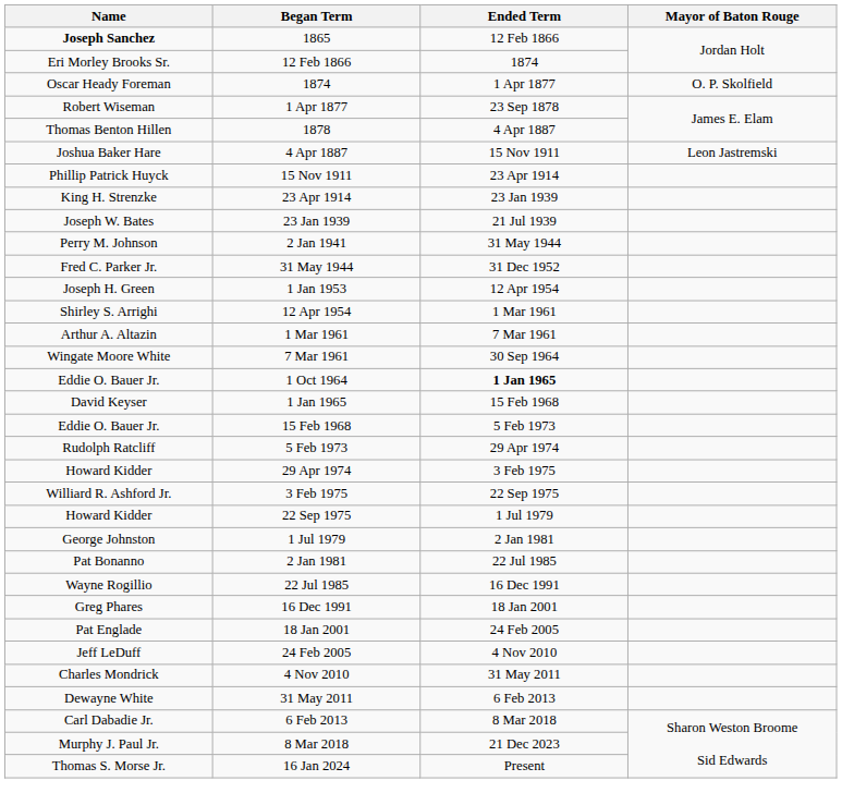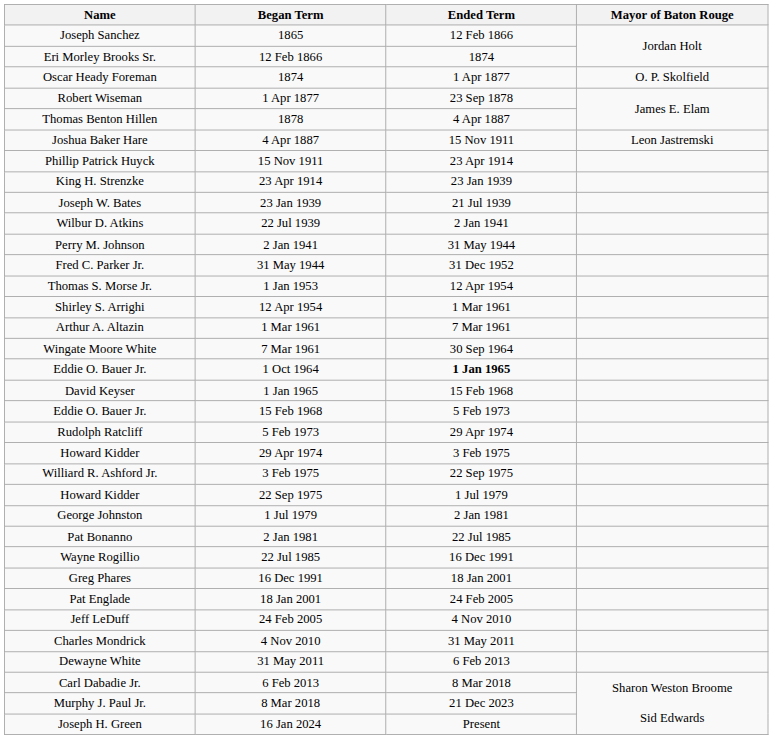1865 | Name: bold -> normal
+ row: Wilbur D. Atkins | 22 Jul 1939 | 2 Jan 1941
1 Jan 1953 | Name: Joseph H. Green -> Thomas S. Morse Jr.
16 Jan 2024 | Name: Thomas S. Morse Jr. -> Joseph H. Green
